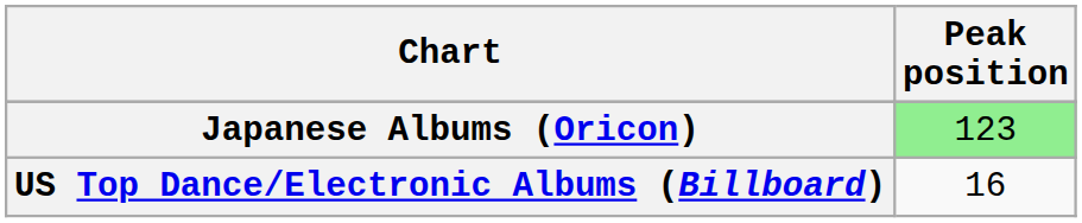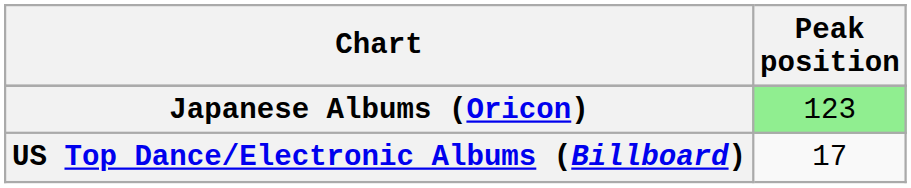US Top Dance/Electronic Albums (Billboard) | Peak position: 16 -> 17
